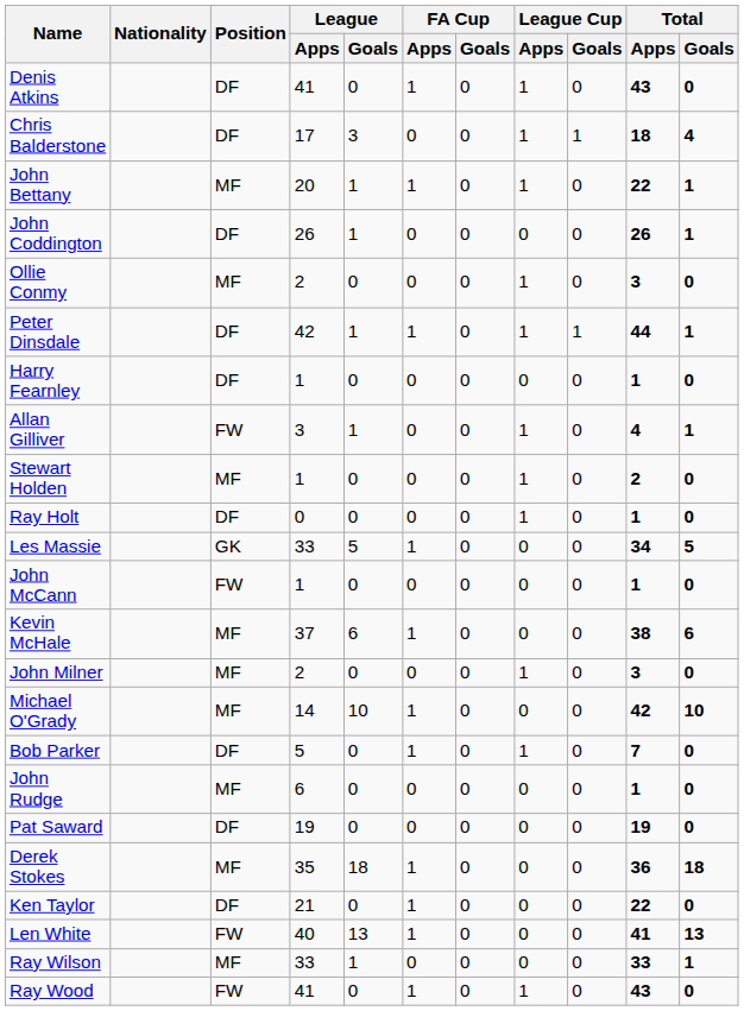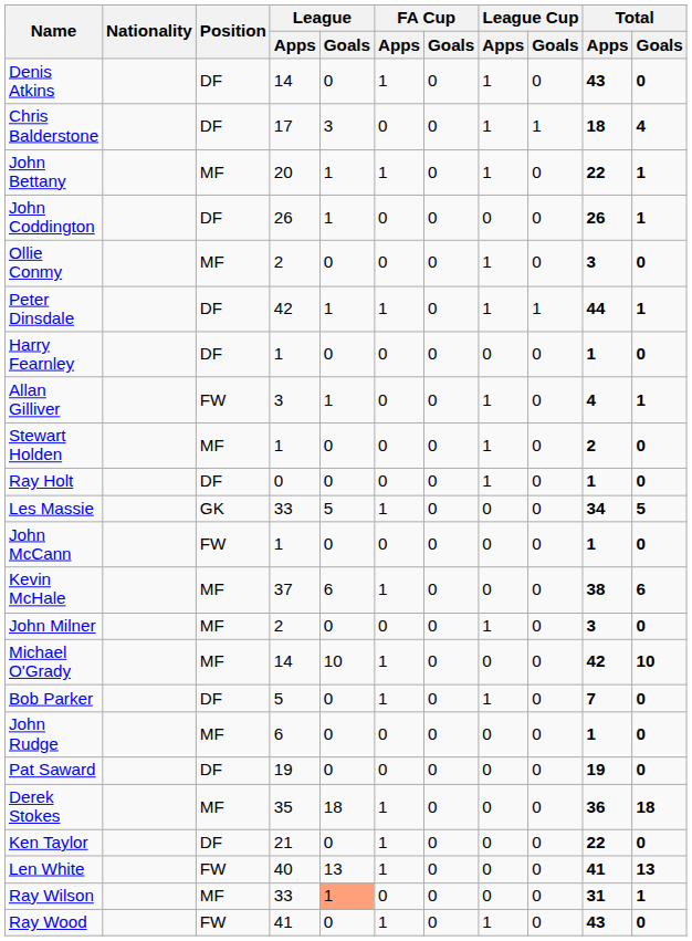Denis Atkins | League / Apps: 41 -> 14
Ray Wilson | League / Goals: no background -> lightsalmon background
Ray Wilson | Total / Apps: 33 -> 31
